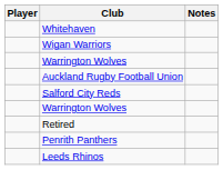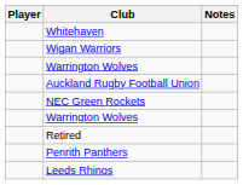- row: Salford City Reds
+ row: NEC Green Rockets
